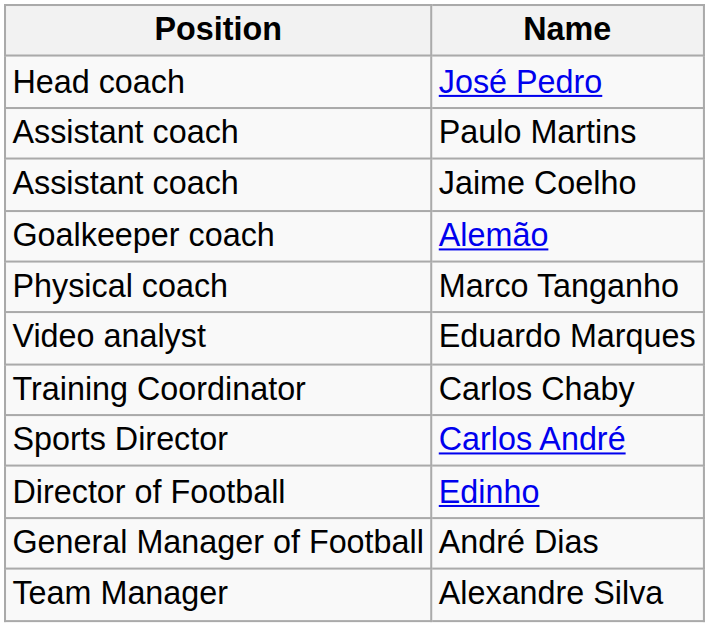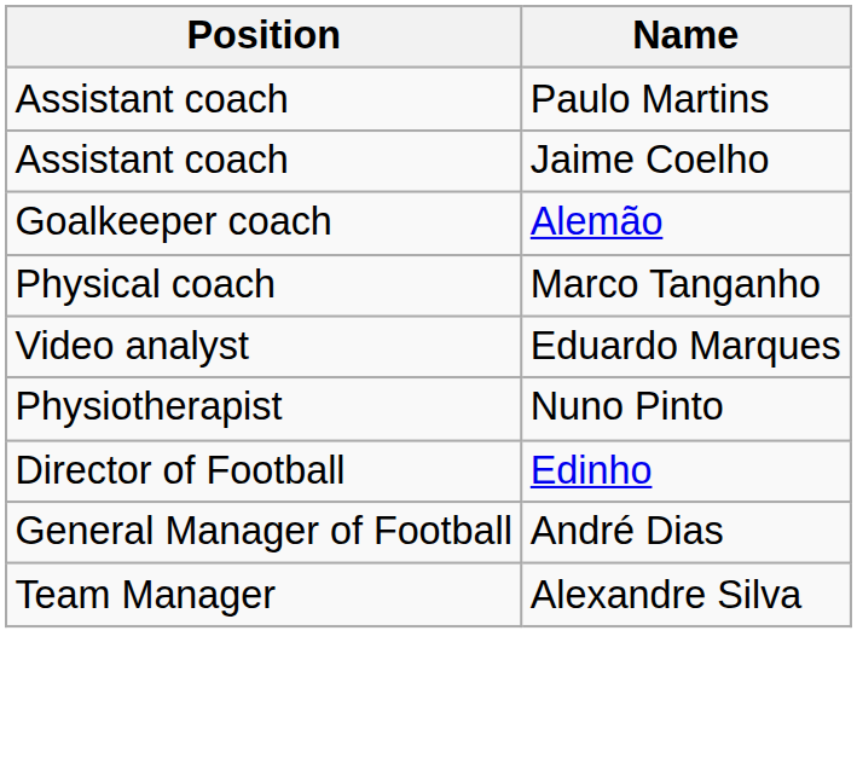- row: Head coach | José Pedro
- row: Training Coordinator | Carlos Chaby
+ row: Physiotherapist | Nuno Pinto
- row: Sports Director | Carlos André
